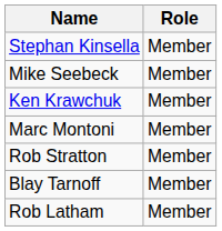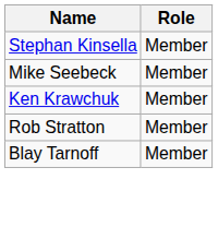- row: Marc Montoni | Member
- row: Rob Latham | Member
